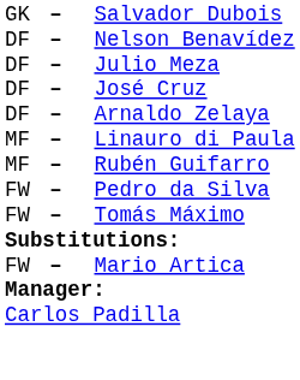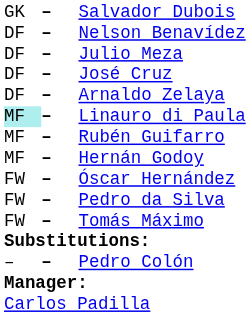Linauro di Paula | column 1: no background -> paleturquoise background
+ row: MF | – | Hernán Godoy
+ row: FW | – | Óscar Hernández
- row: FW | – | Mario Artica
+ row: – | – | Pedro Colón
